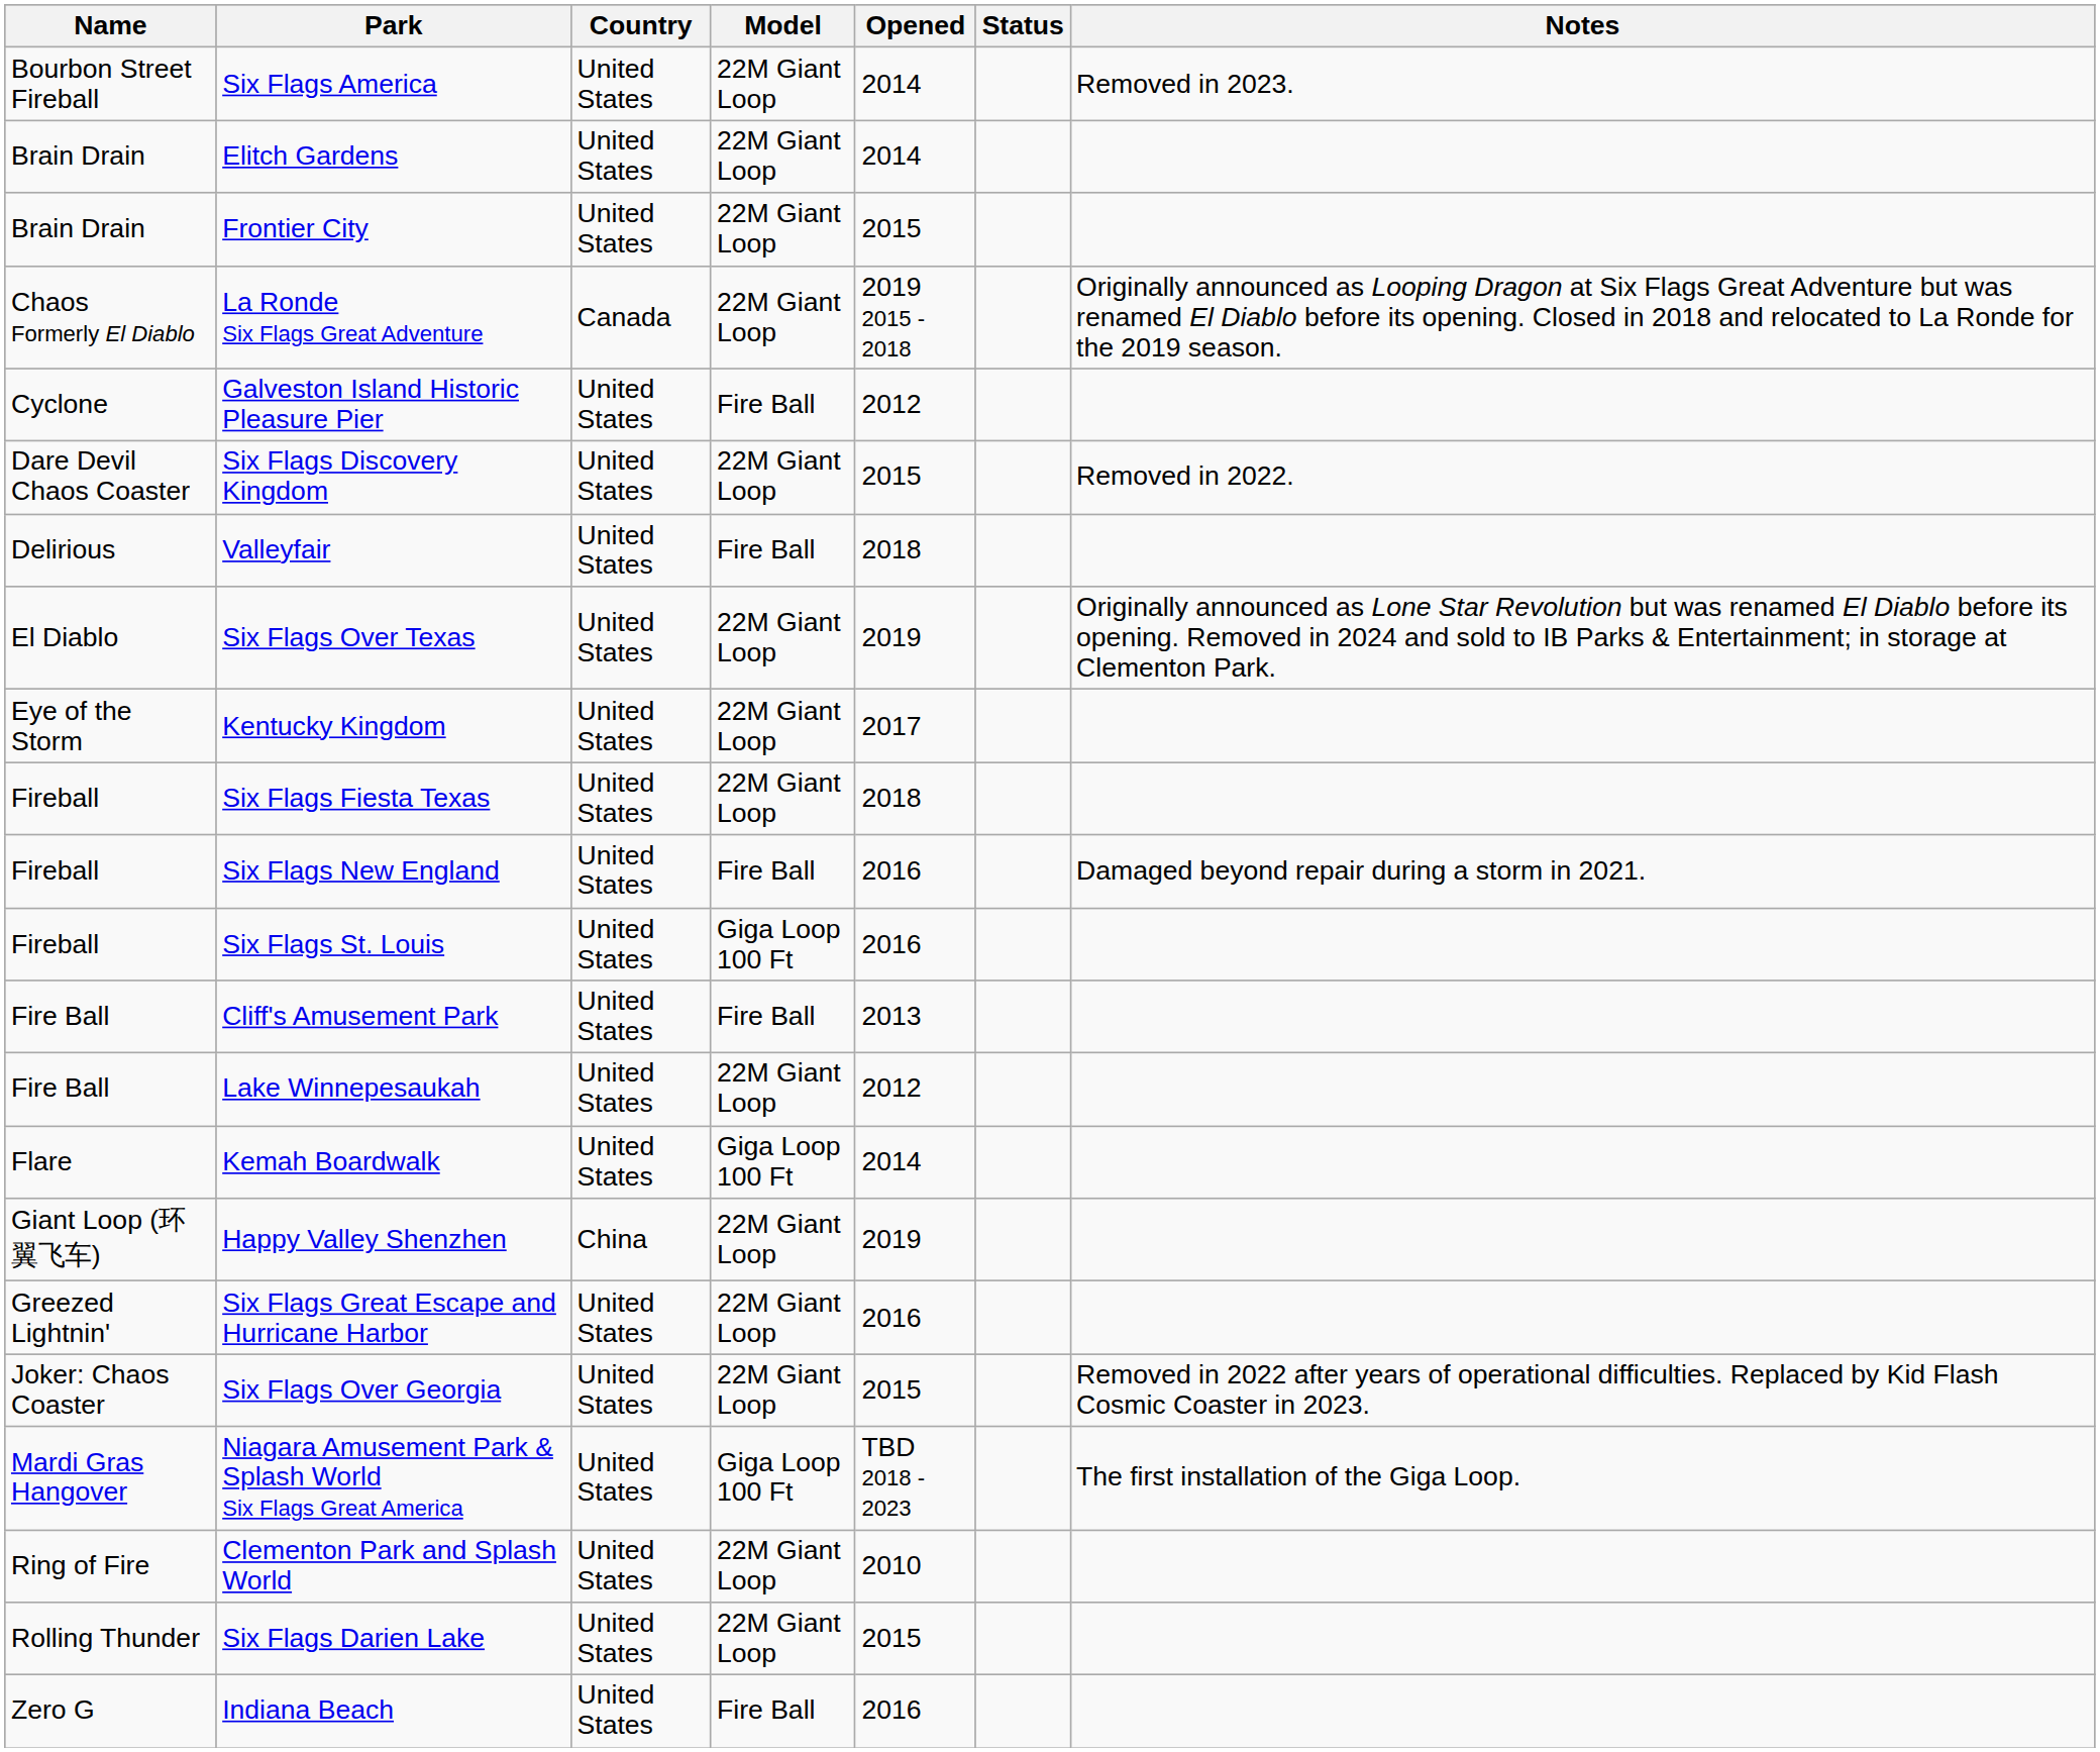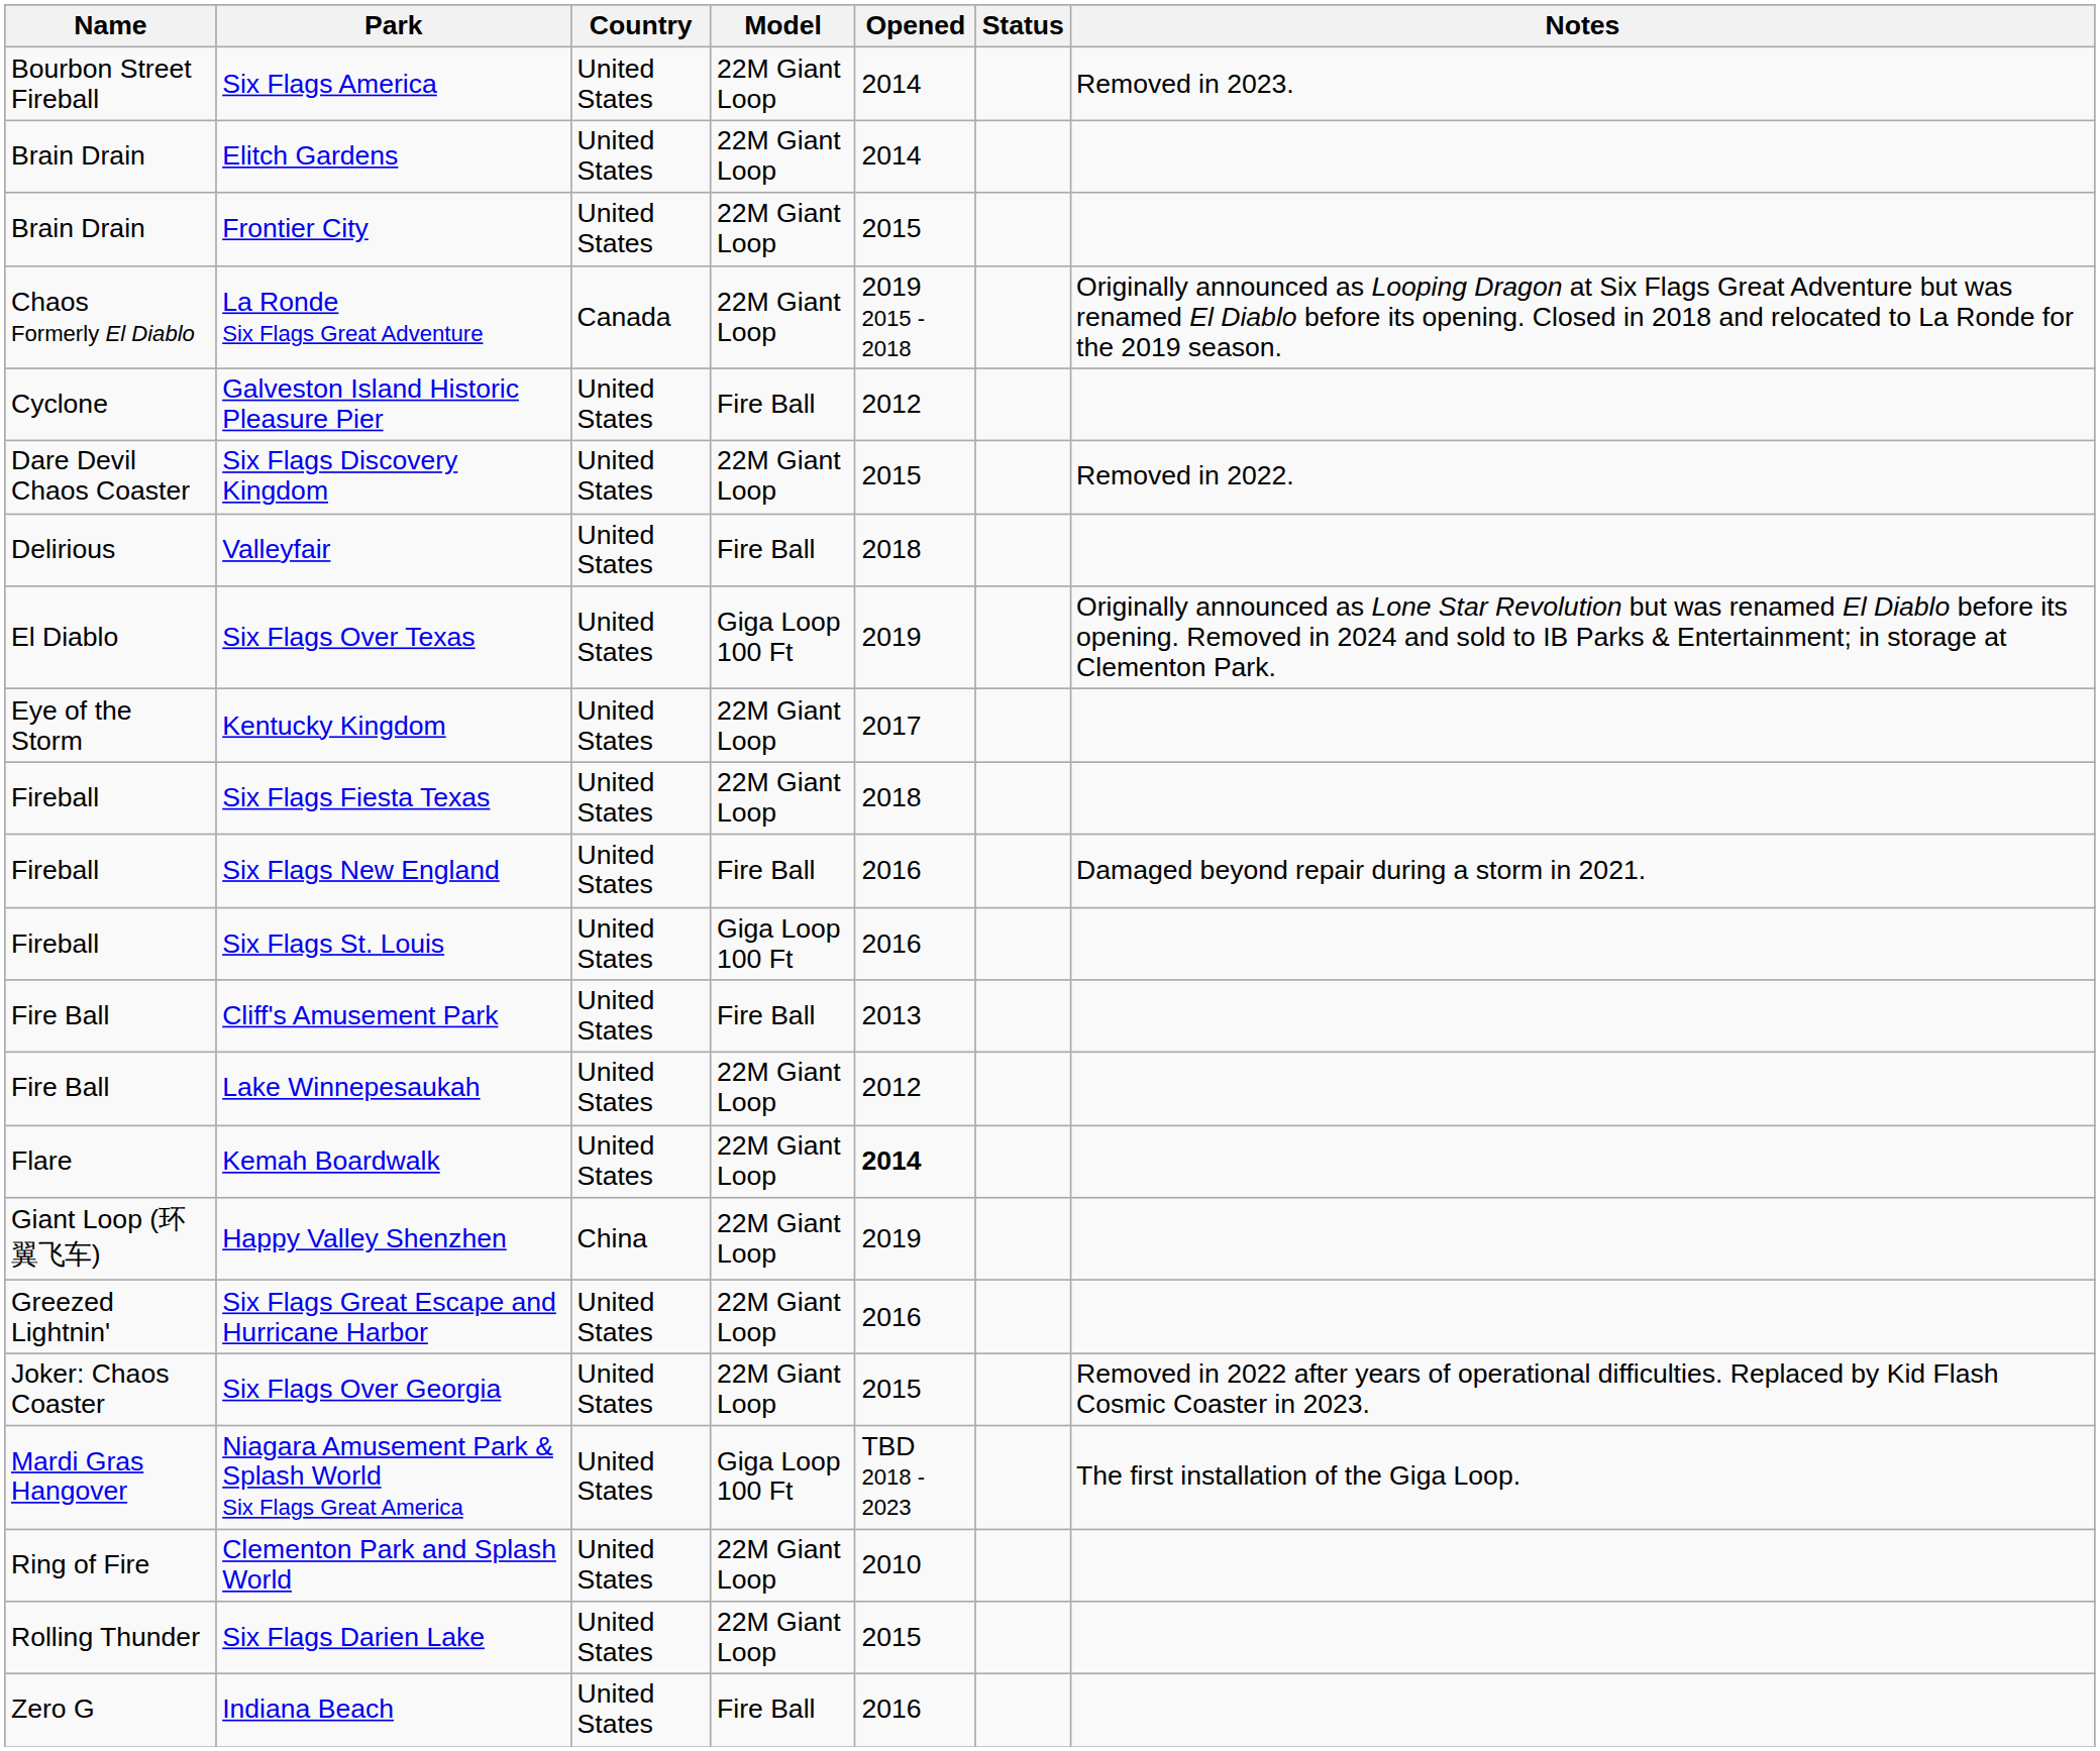Six Flags Over Texas | Model: 22M Giant Loop -> Giga Loop 100 Ft
Kemah Boardwalk | Model: Giga Loop 100 Ft -> 22M Giant Loop
Kemah Boardwalk | Opened: normal -> bold
